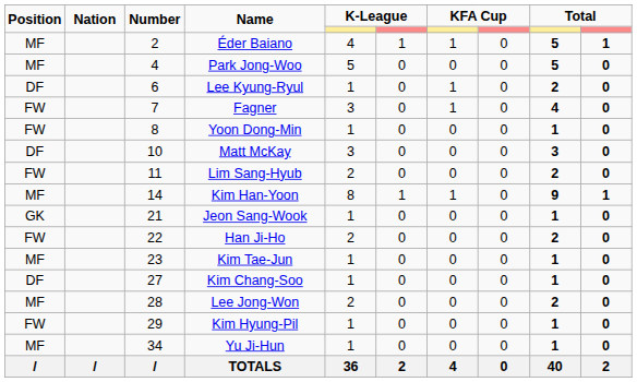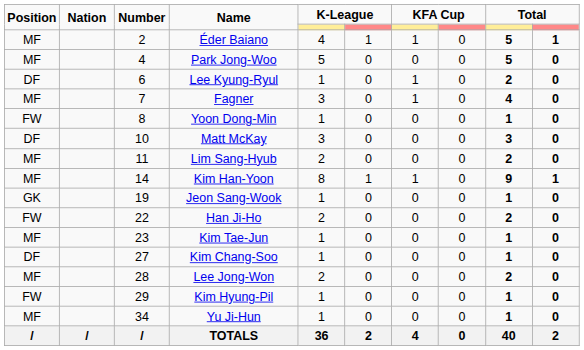Fagner | Position: FW -> MF
Lim Sang-Hyub | Position: FW -> MF
Jeon Sang-Wook | Number: 21 -> 19
